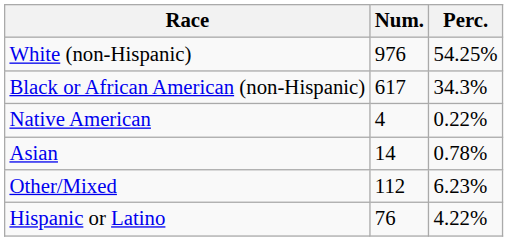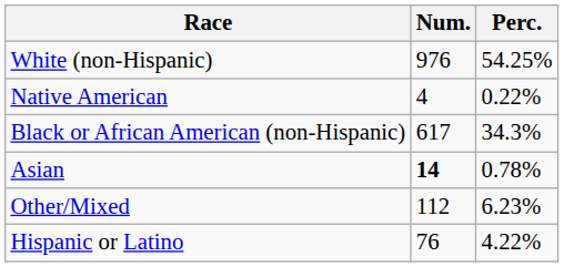rows swapped: Black or African American (non-Hispanic) <-> Native American
Asian | Num.: normal -> bold
